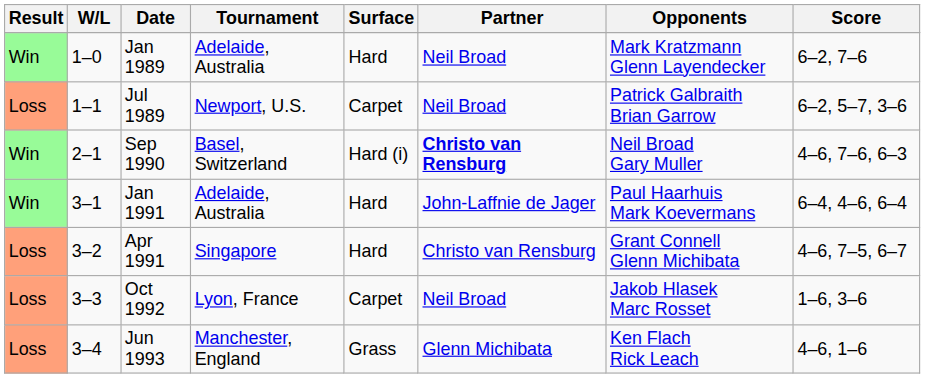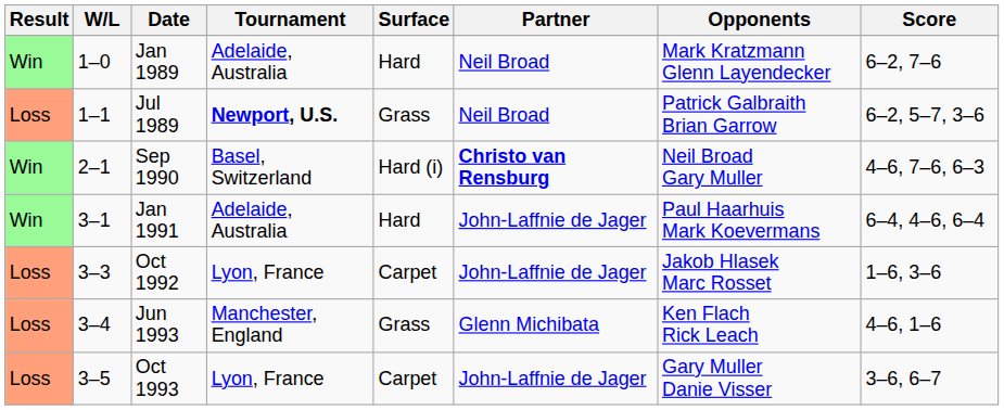Jul 1989 | Tournament: normal -> bold
Jul 1989 | Surface: Carpet -> Grass
- row: Loss | 3–2 | Apr 1991 | Singapore | Hard | Christo van Rensburg | Grant Connell Glenn Michibata | 4–6, 7–5, 6–7
Oct 1992 | Partner: Neil Broad -> John-Laffnie de Jager
+ row: Loss | 3–5 | Oct 1993 | Lyon, France | Carpet | John-Laffnie de Jager | Gary Muller Danie Visser | 3–6, 6–7
